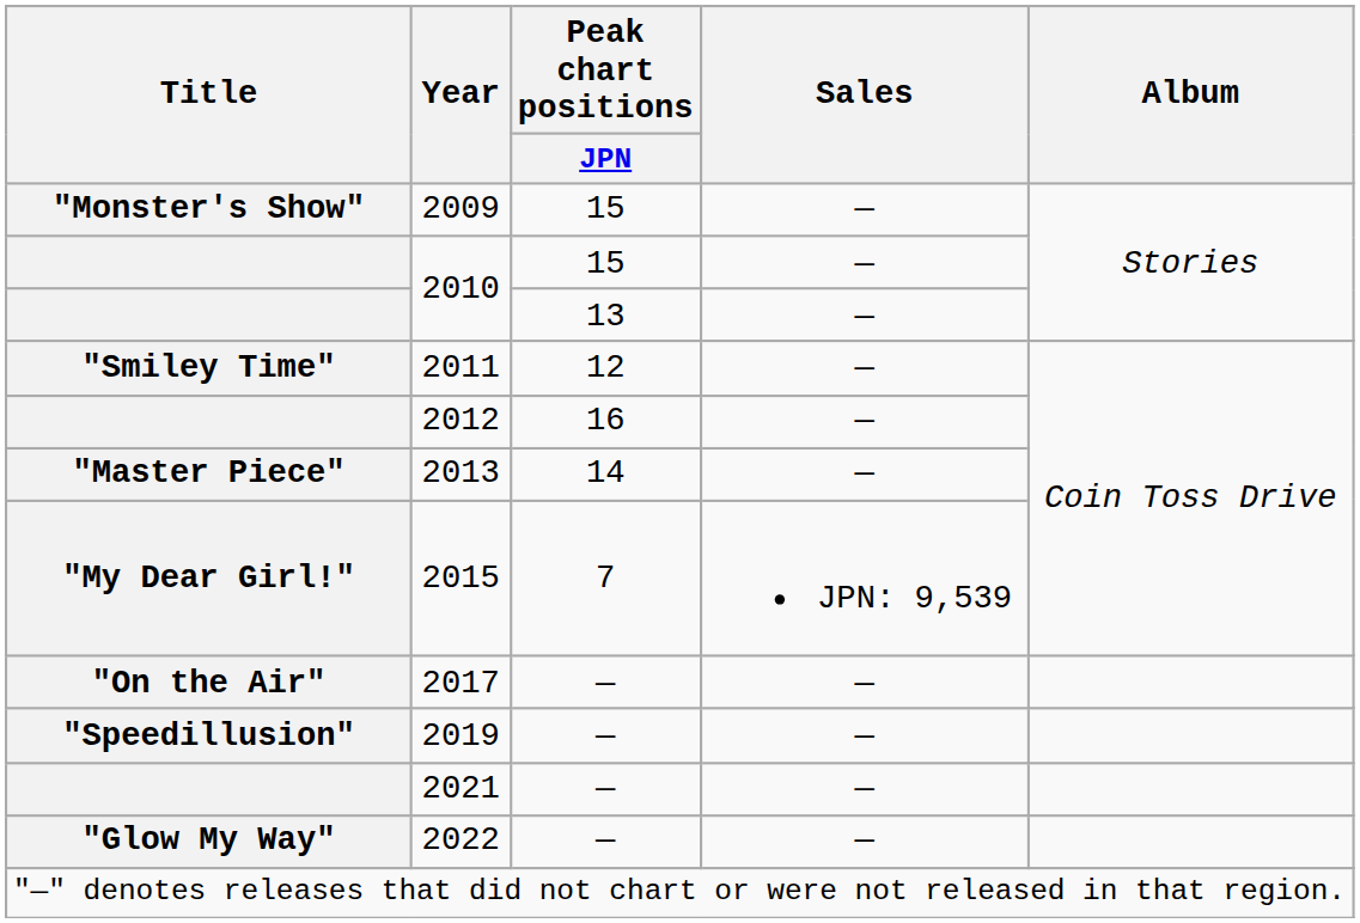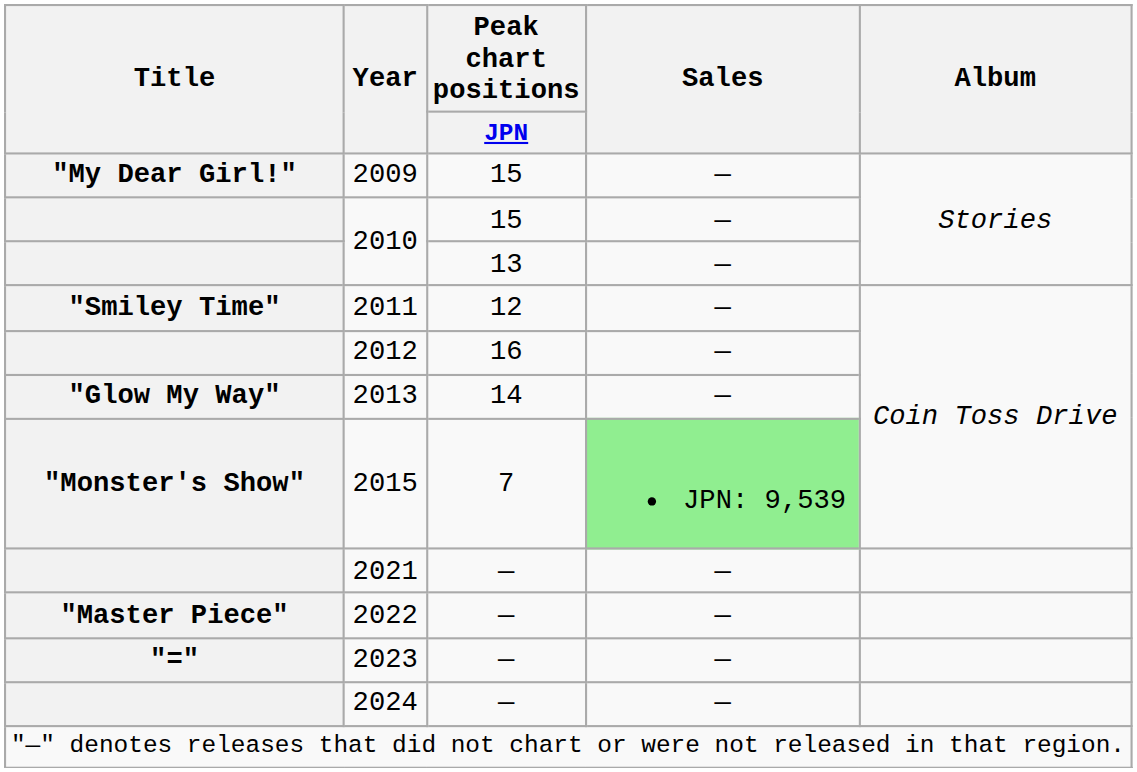2009 | Title: "Monster's Show" -> "My Dear Girl!"
2013 | Title: "Master Piece" -> "Glow My Way"
2015 | Title: "My Dear Girl!" -> "Monster's Show"
2015 | Sales: no background -> lightgreen background
- row: "On the Air" | 2017 | — | —
- row: "Speedillusion" | 2019 | — | —
2022 | Title: "Glow My Way" -> "Master Piece"
+ row: "=" | 2023 | — | —
+ row: 2024 | — | —
